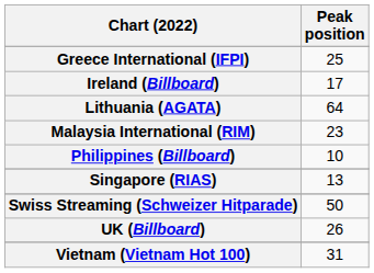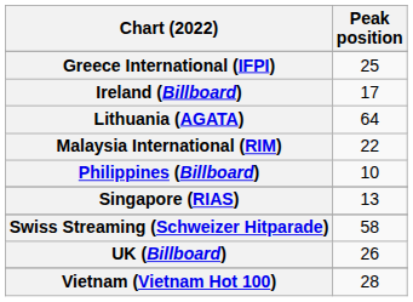Malaysia International (RIM) | Peak position: 23 -> 22
Swiss Streaming (Schweizer Hitparade) | Peak position: 50 -> 58
Vietnam (Vietnam Hot 100) | Peak position: 31 -> 28
